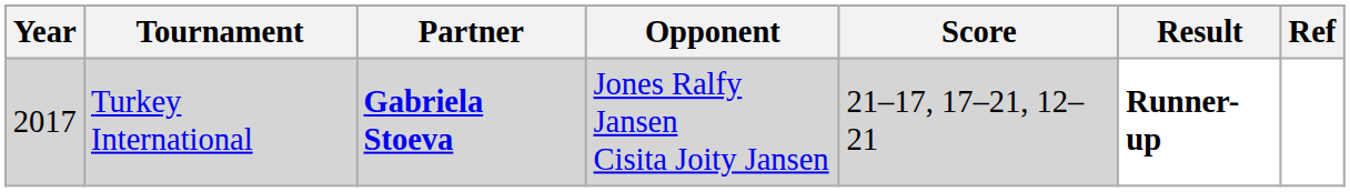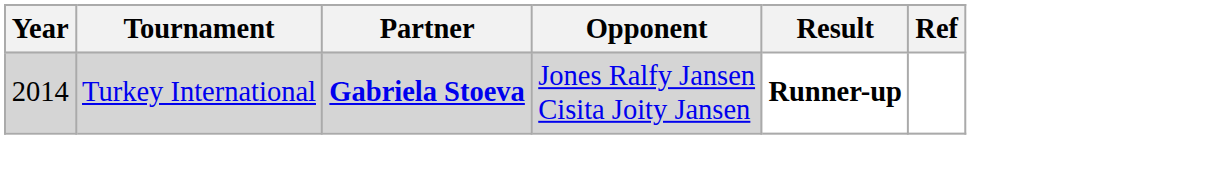- column: Score | 21–17, 17–21, 12–21
Turkey International | Year: 2017 -> 2014
